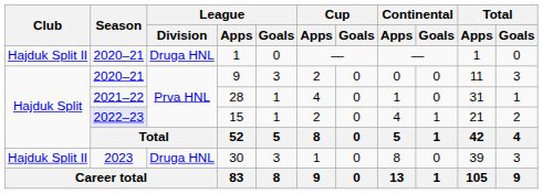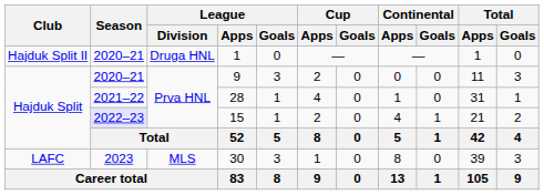30 | Club: Hajduk Split II -> LAFC
30 | League / Division: Druga HNL -> MLS
